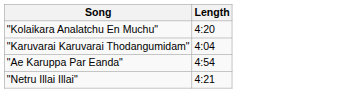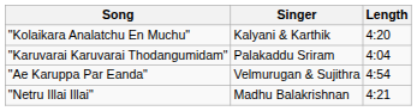+ column: Singer | Kalyani & Karthik | Palakaddu Sriram | Velmurugan & Sujithra | Madhu Balakrishnan
